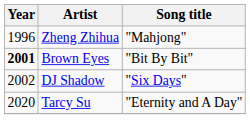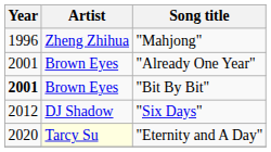+ row: 2001 | Brown Eyes | "Already One Year"
"Six Days" | Year: 2002 -> 2012
"Eternity and A Day" | Artist: no background -> lightyellow background
